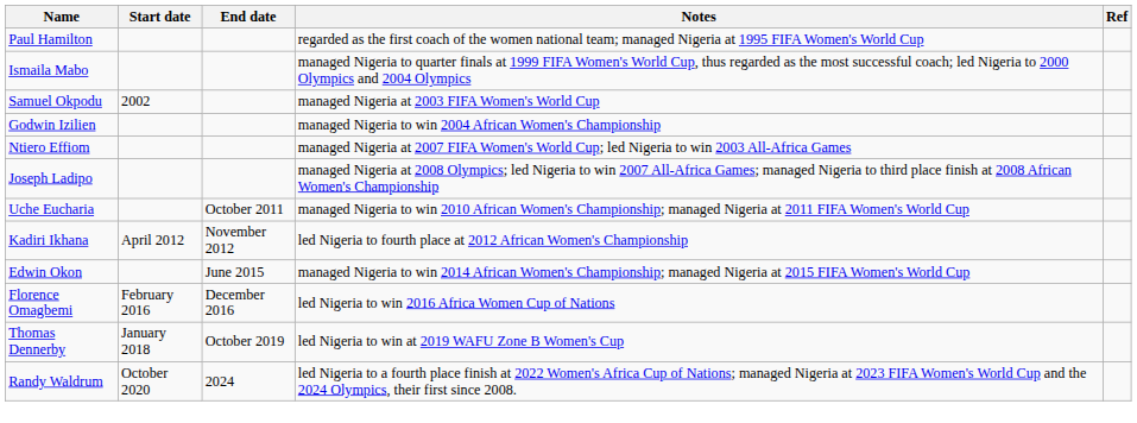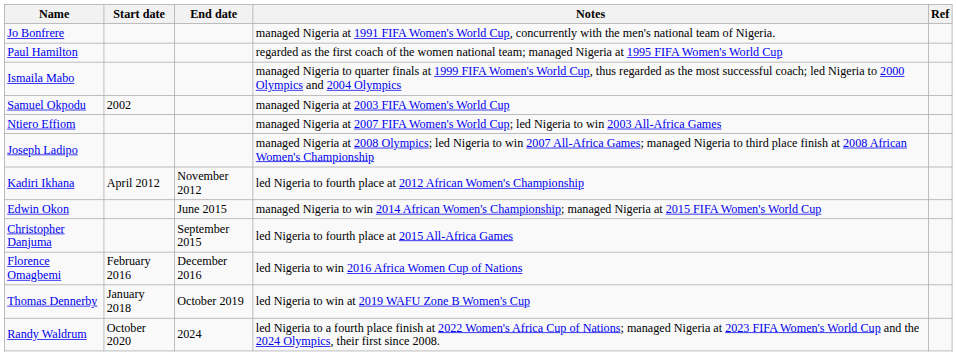+ row: Jo Bonfrere | managed Nigeria at 1991 FIFA Women's World Cup, concurrently with the men's national team of Nigeria.
- row: Godwin Izilien | managed Nigeria to win 2004 African Women's Championship
- row: Uche Eucharia | October 2011 | managed Nigeria to win 2010 African Women's Championship; managed Nigeria at 2011 FIFA Women's World Cup
+ row: Christopher Danjuma | September 2015 | led Nigeria to fourth place at 2015 All-Africa Games
